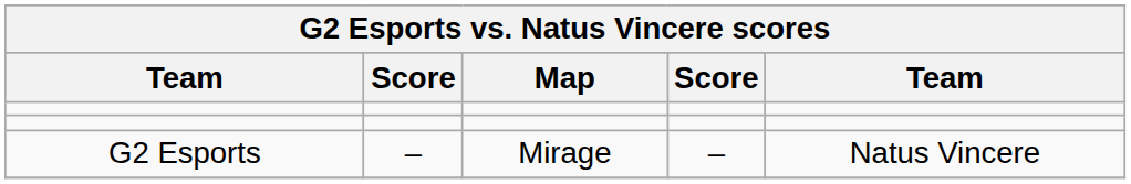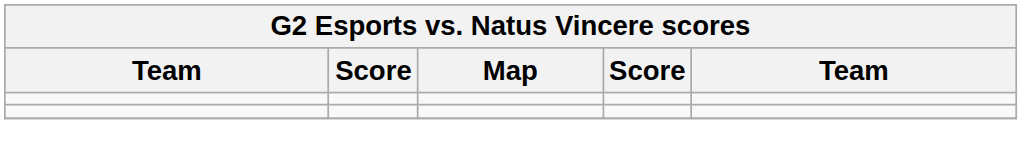- row: G2 Esports | – | Mirage | – | Natus Vincere
